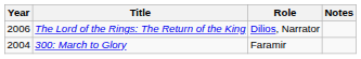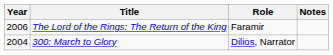The Lord of the Rings: The Return of the King | Role: Dilios, Narrator -> Faramir
300: March to Glory | Role: Faramir -> Dilios, Narrator
